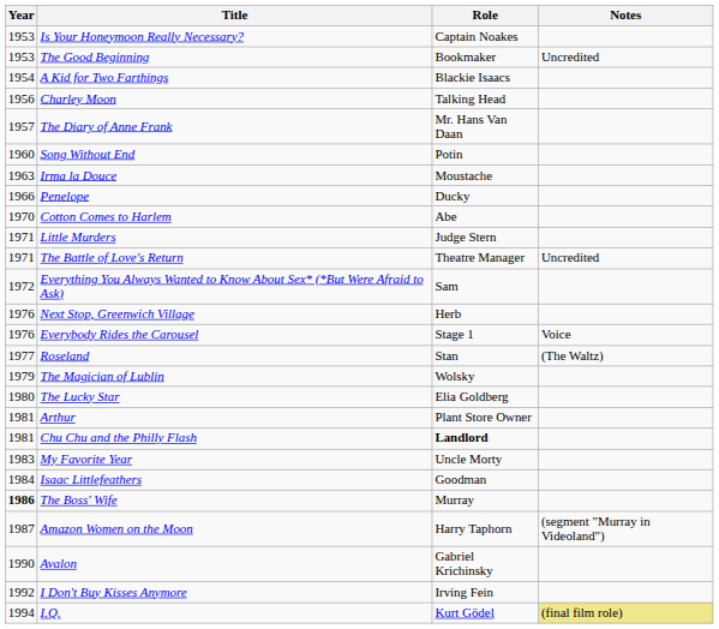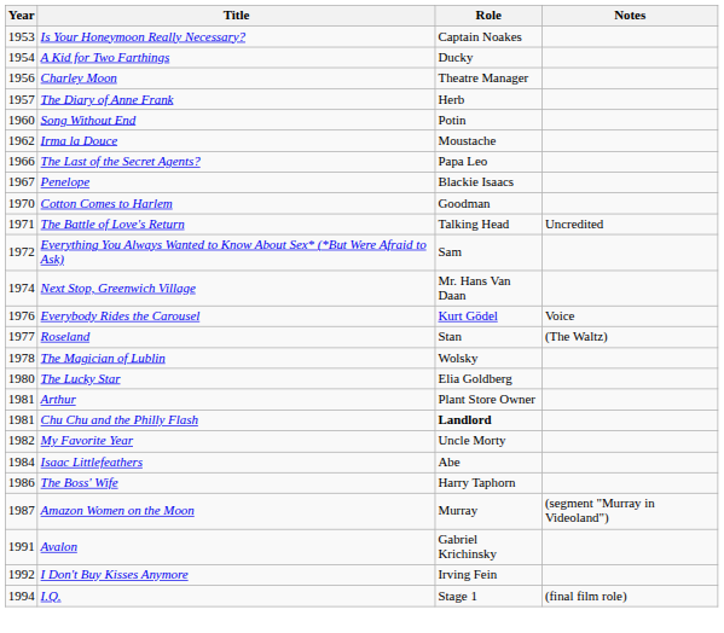- row: 1953 | The Good Beginning | Bookmaker | Uncredited
A Kid for Two Farthings | Role: Blackie Isaacs -> Ducky
Charley Moon | Role: Talking Head -> Theatre Manager
The Diary of Anne Frank | Role: Mr. Hans Van Daan -> Herb
Irma la Douce | Year: 1963 -> 1962
+ row: 1966 | The Last of the Secret Agents? | Papa Leo
Penelope | Year: 1966 -> 1967
Penelope | Role: Ducky -> Blackie Isaacs
Cotton Comes to Harlem | Role: Abe -> Goodman
- row: 1971 | Little Murders | Judge Stern
The Battle of Love's Return | Role: Theatre Manager -> Talking Head
Next Stop, Greenwich Village | Year: 1976 -> 1974
Next Stop, Greenwich Village | Role: Herb -> Mr. Hans Van Daan
Everybody Rides the Carousel | Role: Stage 1 -> Kurt Gödel
The Magician of Lublin | Year: 1979 -> 1978
My Favorite Year | Year: 1983 -> 1982
Isaac Littlefeathers | Role: Goodman -> Abe
The Boss' Wife | Year: bold -> normal
The Boss' Wife | Role: Murray -> Harry Taphorn
Amazon Women on the Moon | Role: Harry Taphorn -> Murray
Avalon | Year: 1990 -> 1991
I.Q. | Role: Kurt Gödel -> Stage 1
I.Q. | Notes: khaki background -> no background
